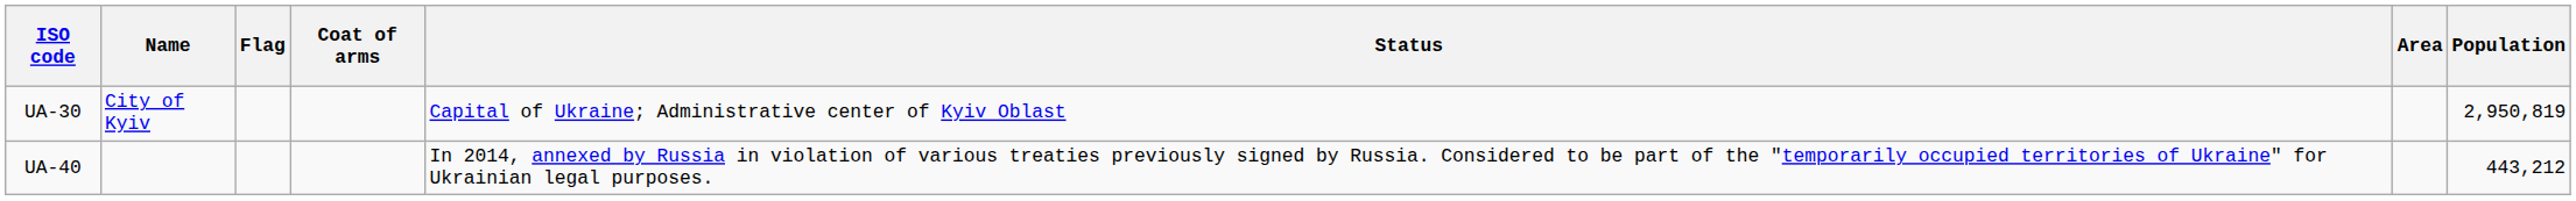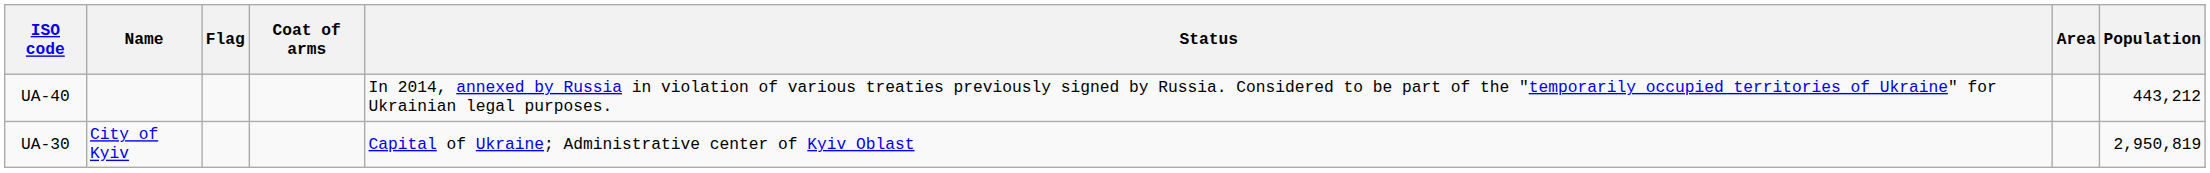rows swapped: UA-30 <-> UA-40
